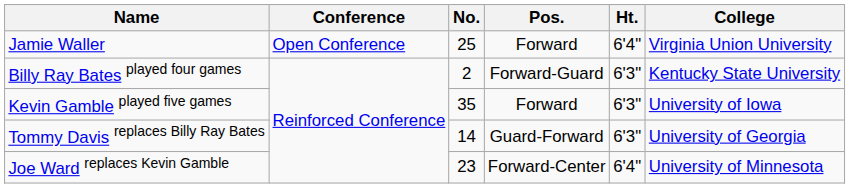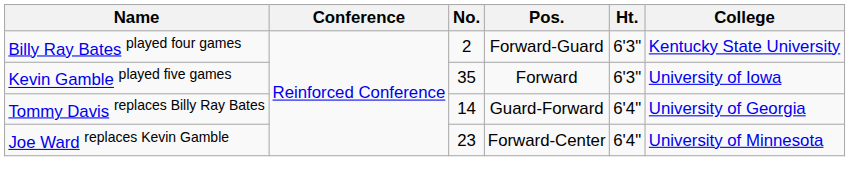- row: Jamie Waller | Open Conference | 25 | Forward | 6'4" | Virginia Union University
Tommy Davis replaces Billy Ray Bates | Ht.: 6'3" -> 6'4"
